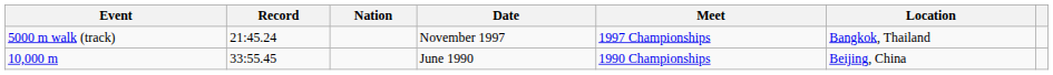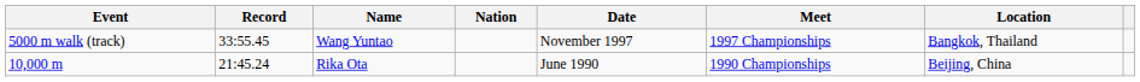+ column: Name | Wang Yuntao | Rika Ota
5000 m walk (track) | Record: 21:45.24 -> 33:55.45
10,000 m | Record: 33:55.45 -> 21:45.24
